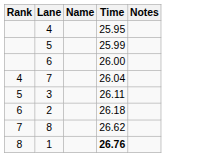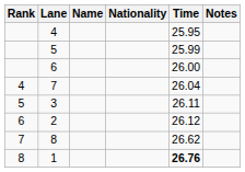+ column: Nationality
2 | Time: 26.18 -> 26.12
